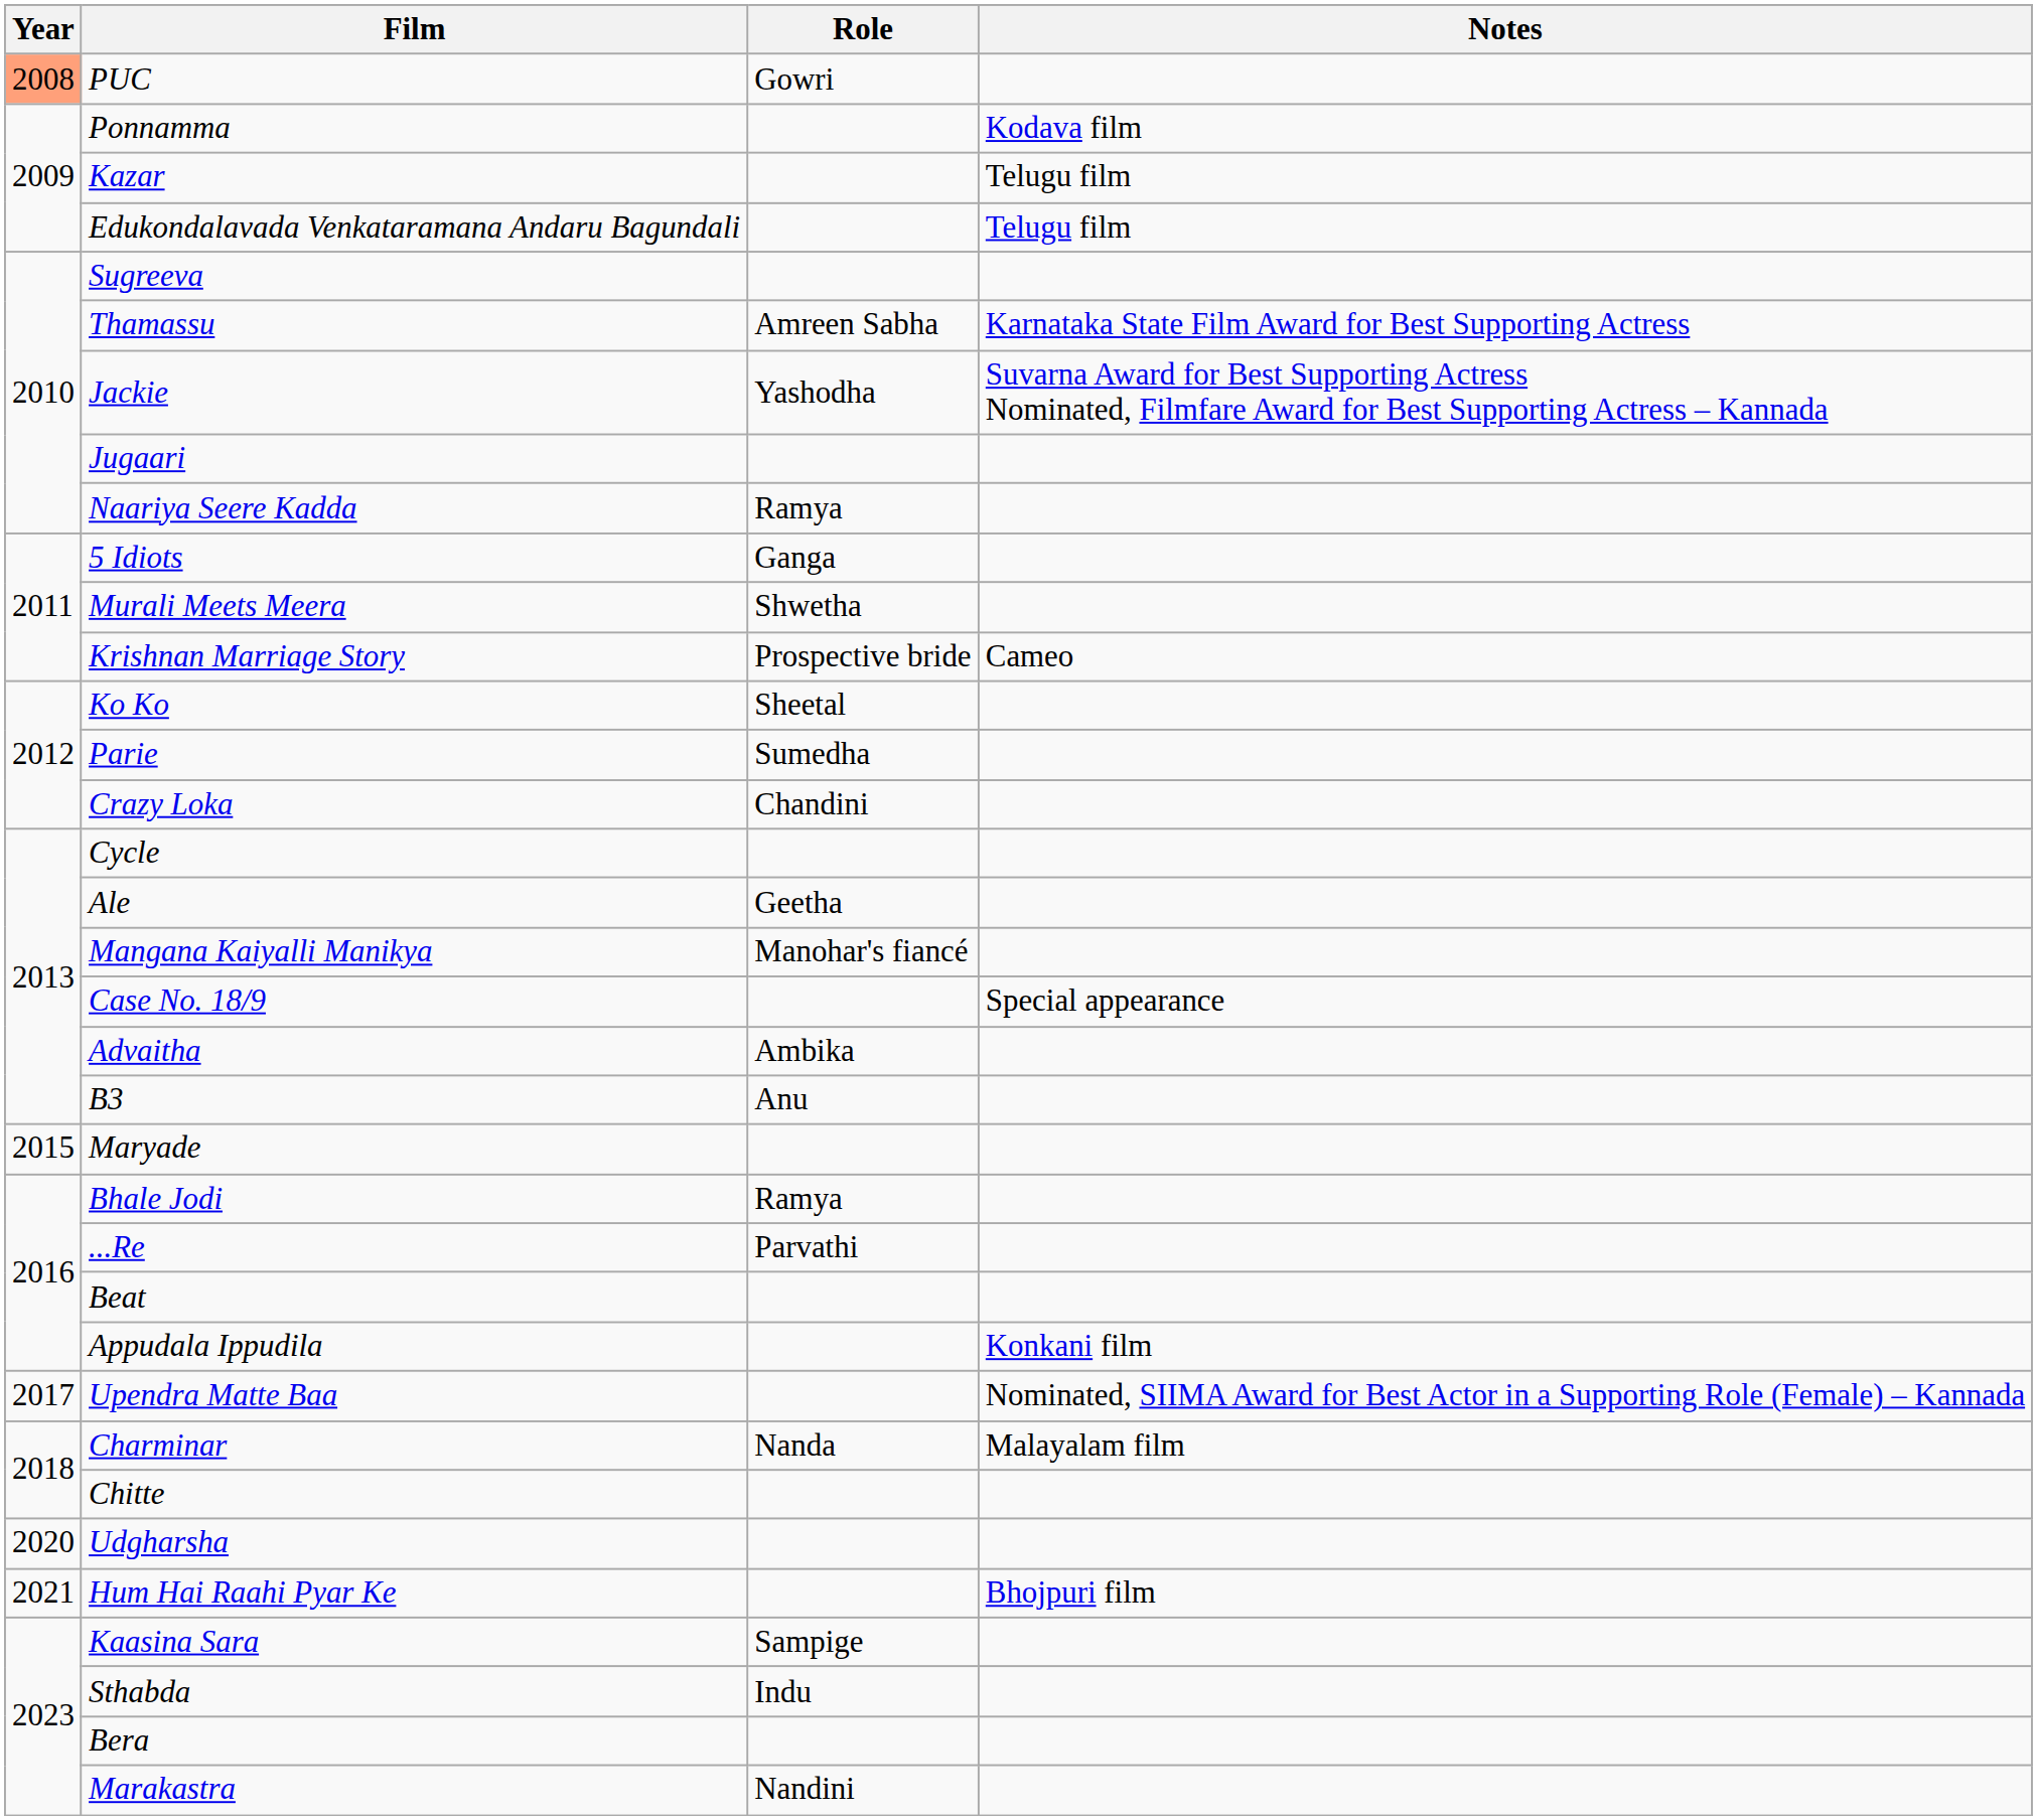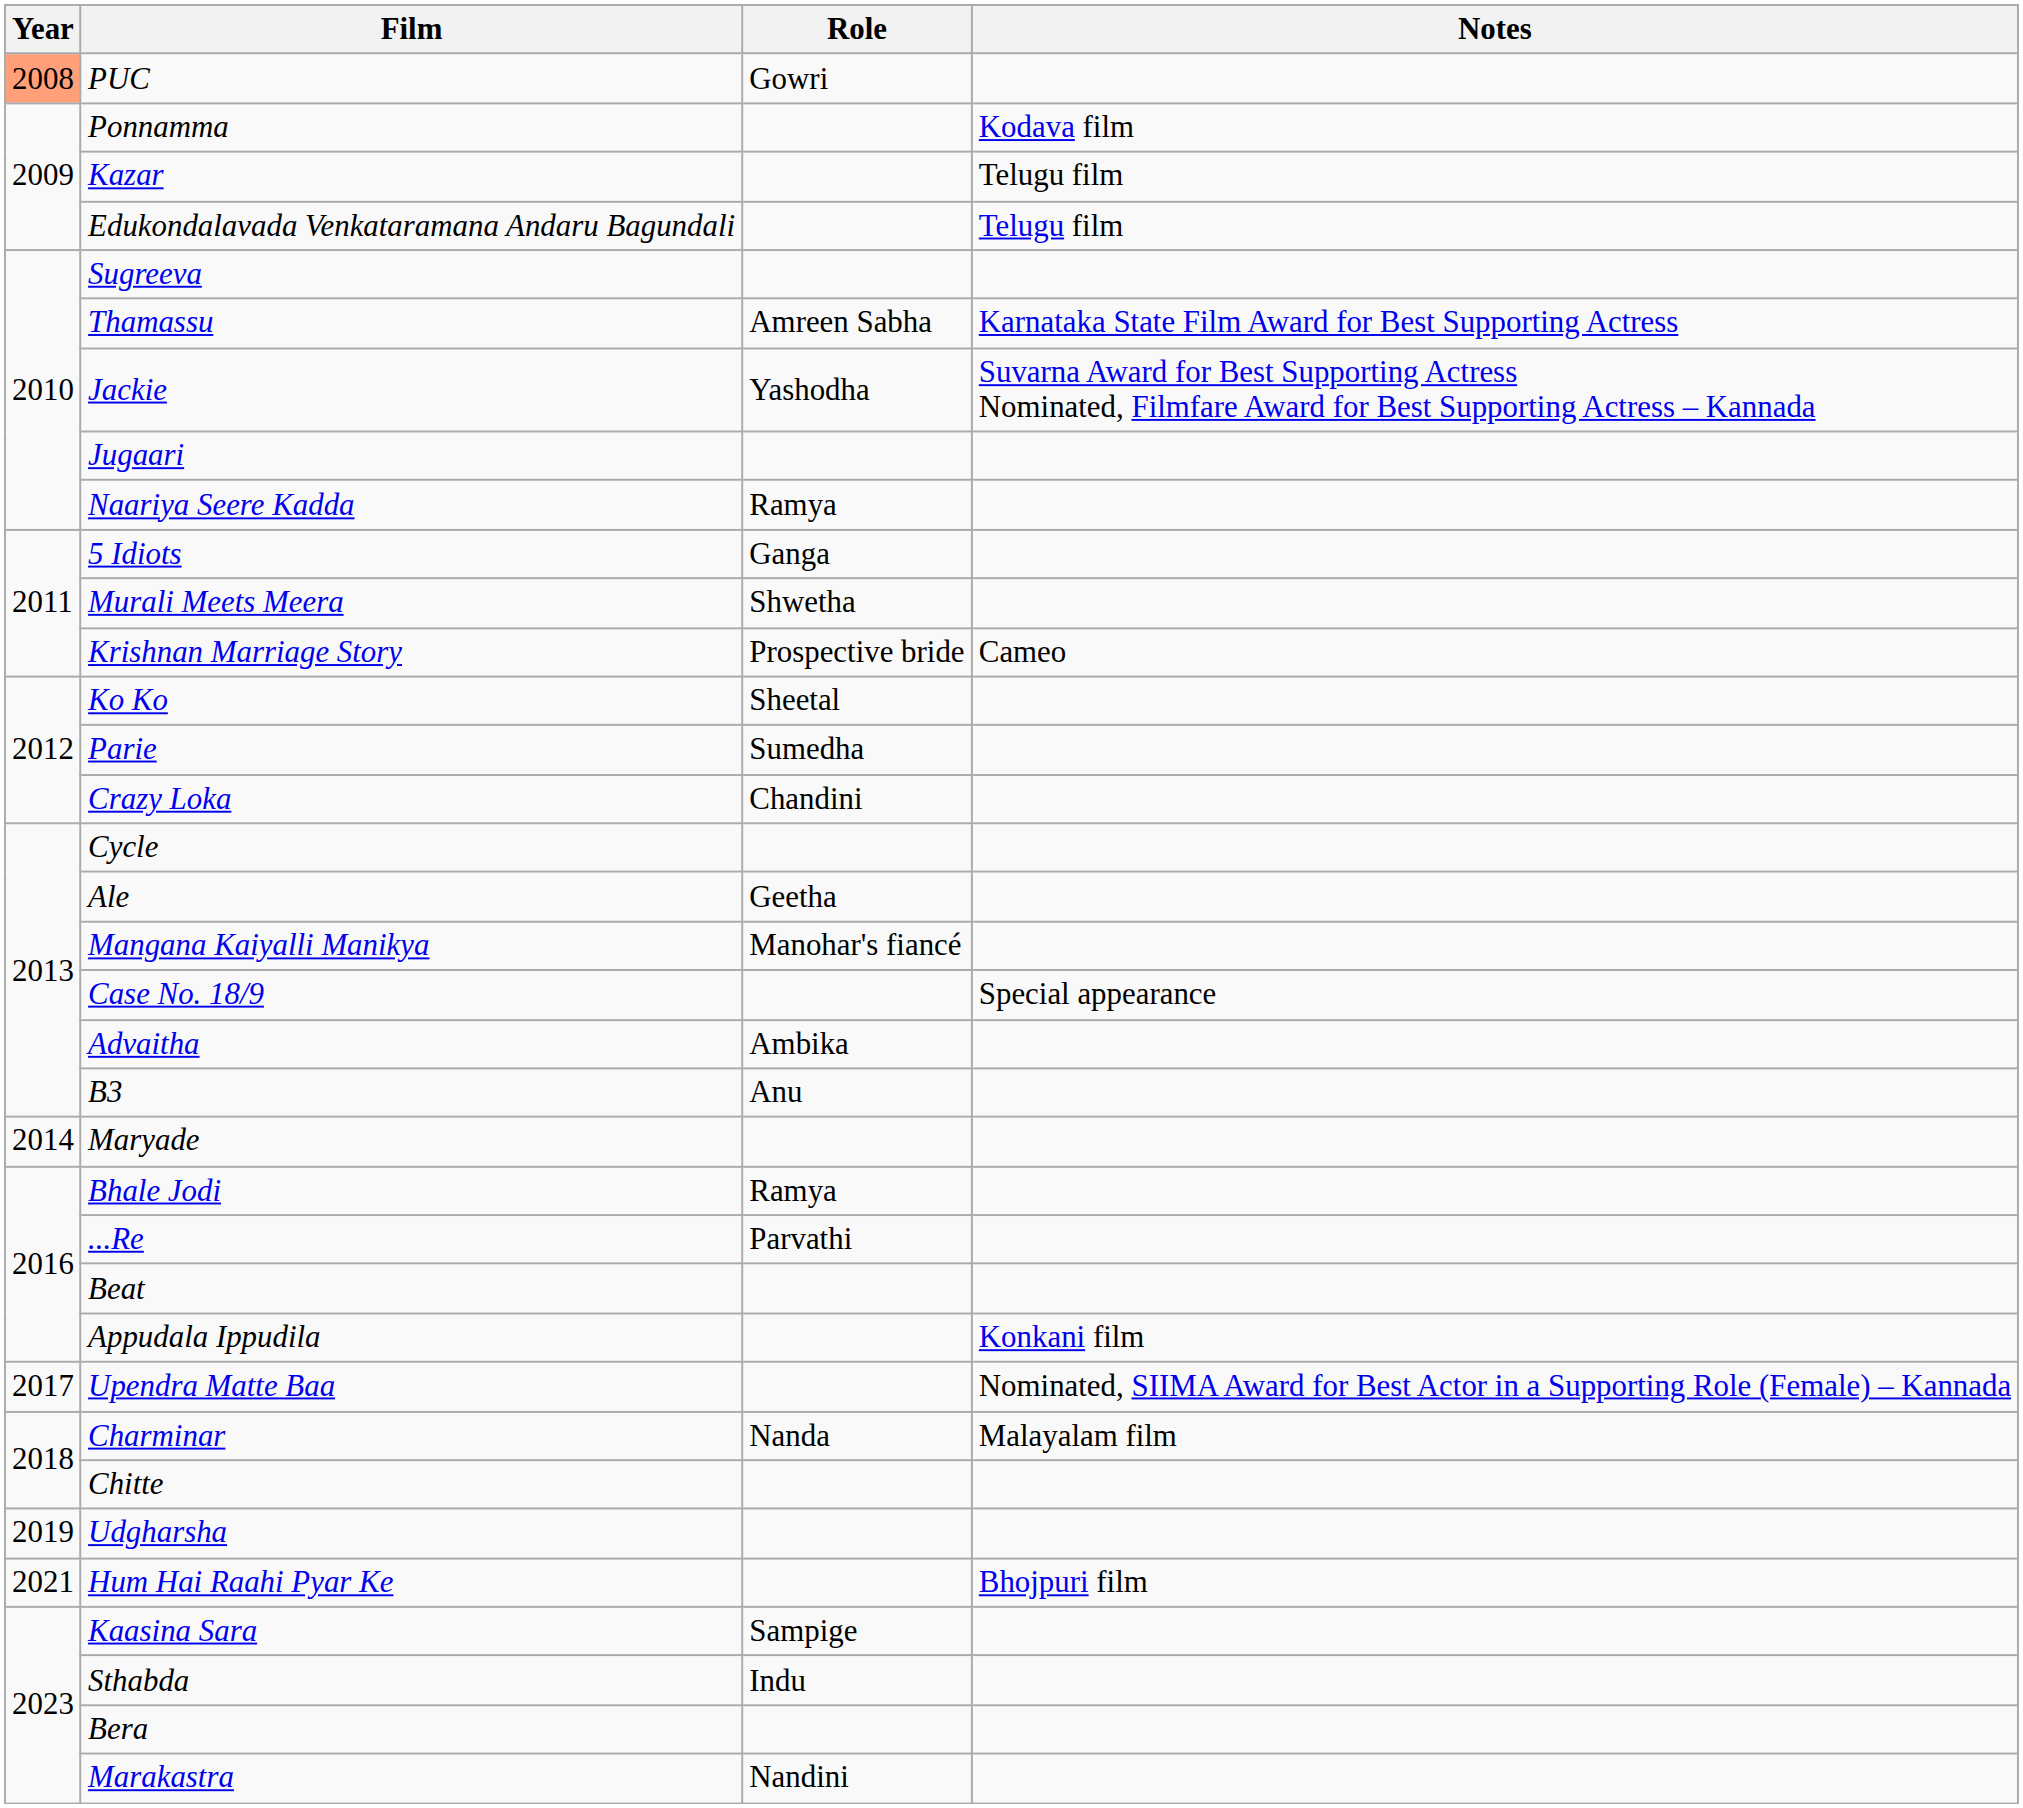Maryade | Year: 2015 -> 2014
Udgharsha | Year: 2020 -> 2019
